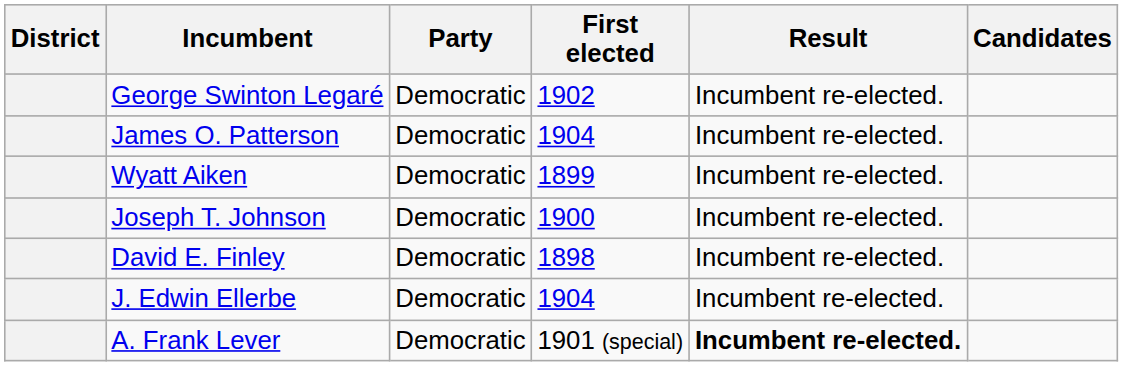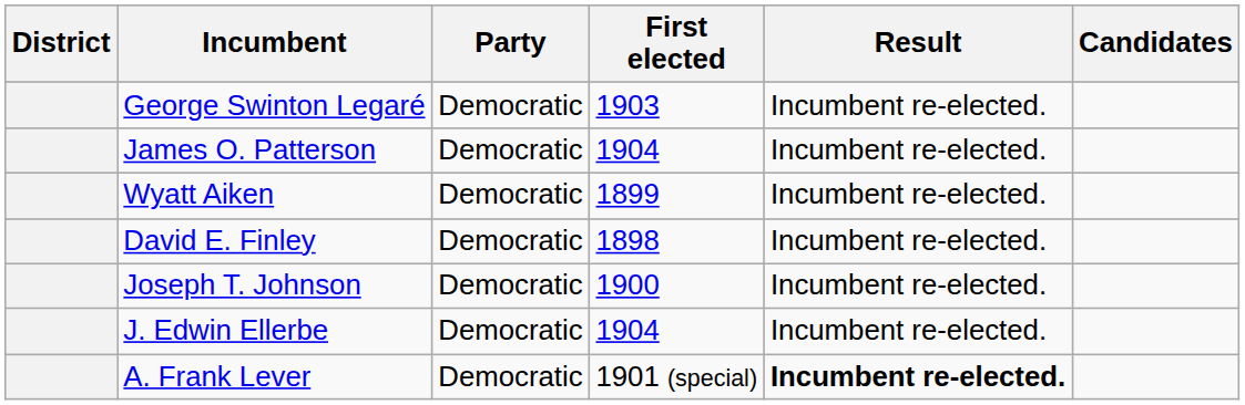George Swinton Legaré | First elected: 1902 -> 1903
rows swapped: Joseph T. Johnson <-> David E. Finley
